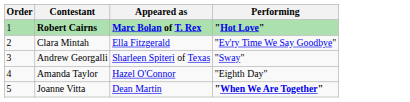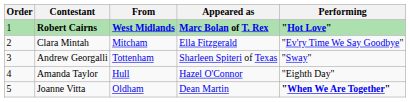+ column: From | West Midlands | Mitcham | Tottenham | Hull | Oldham
